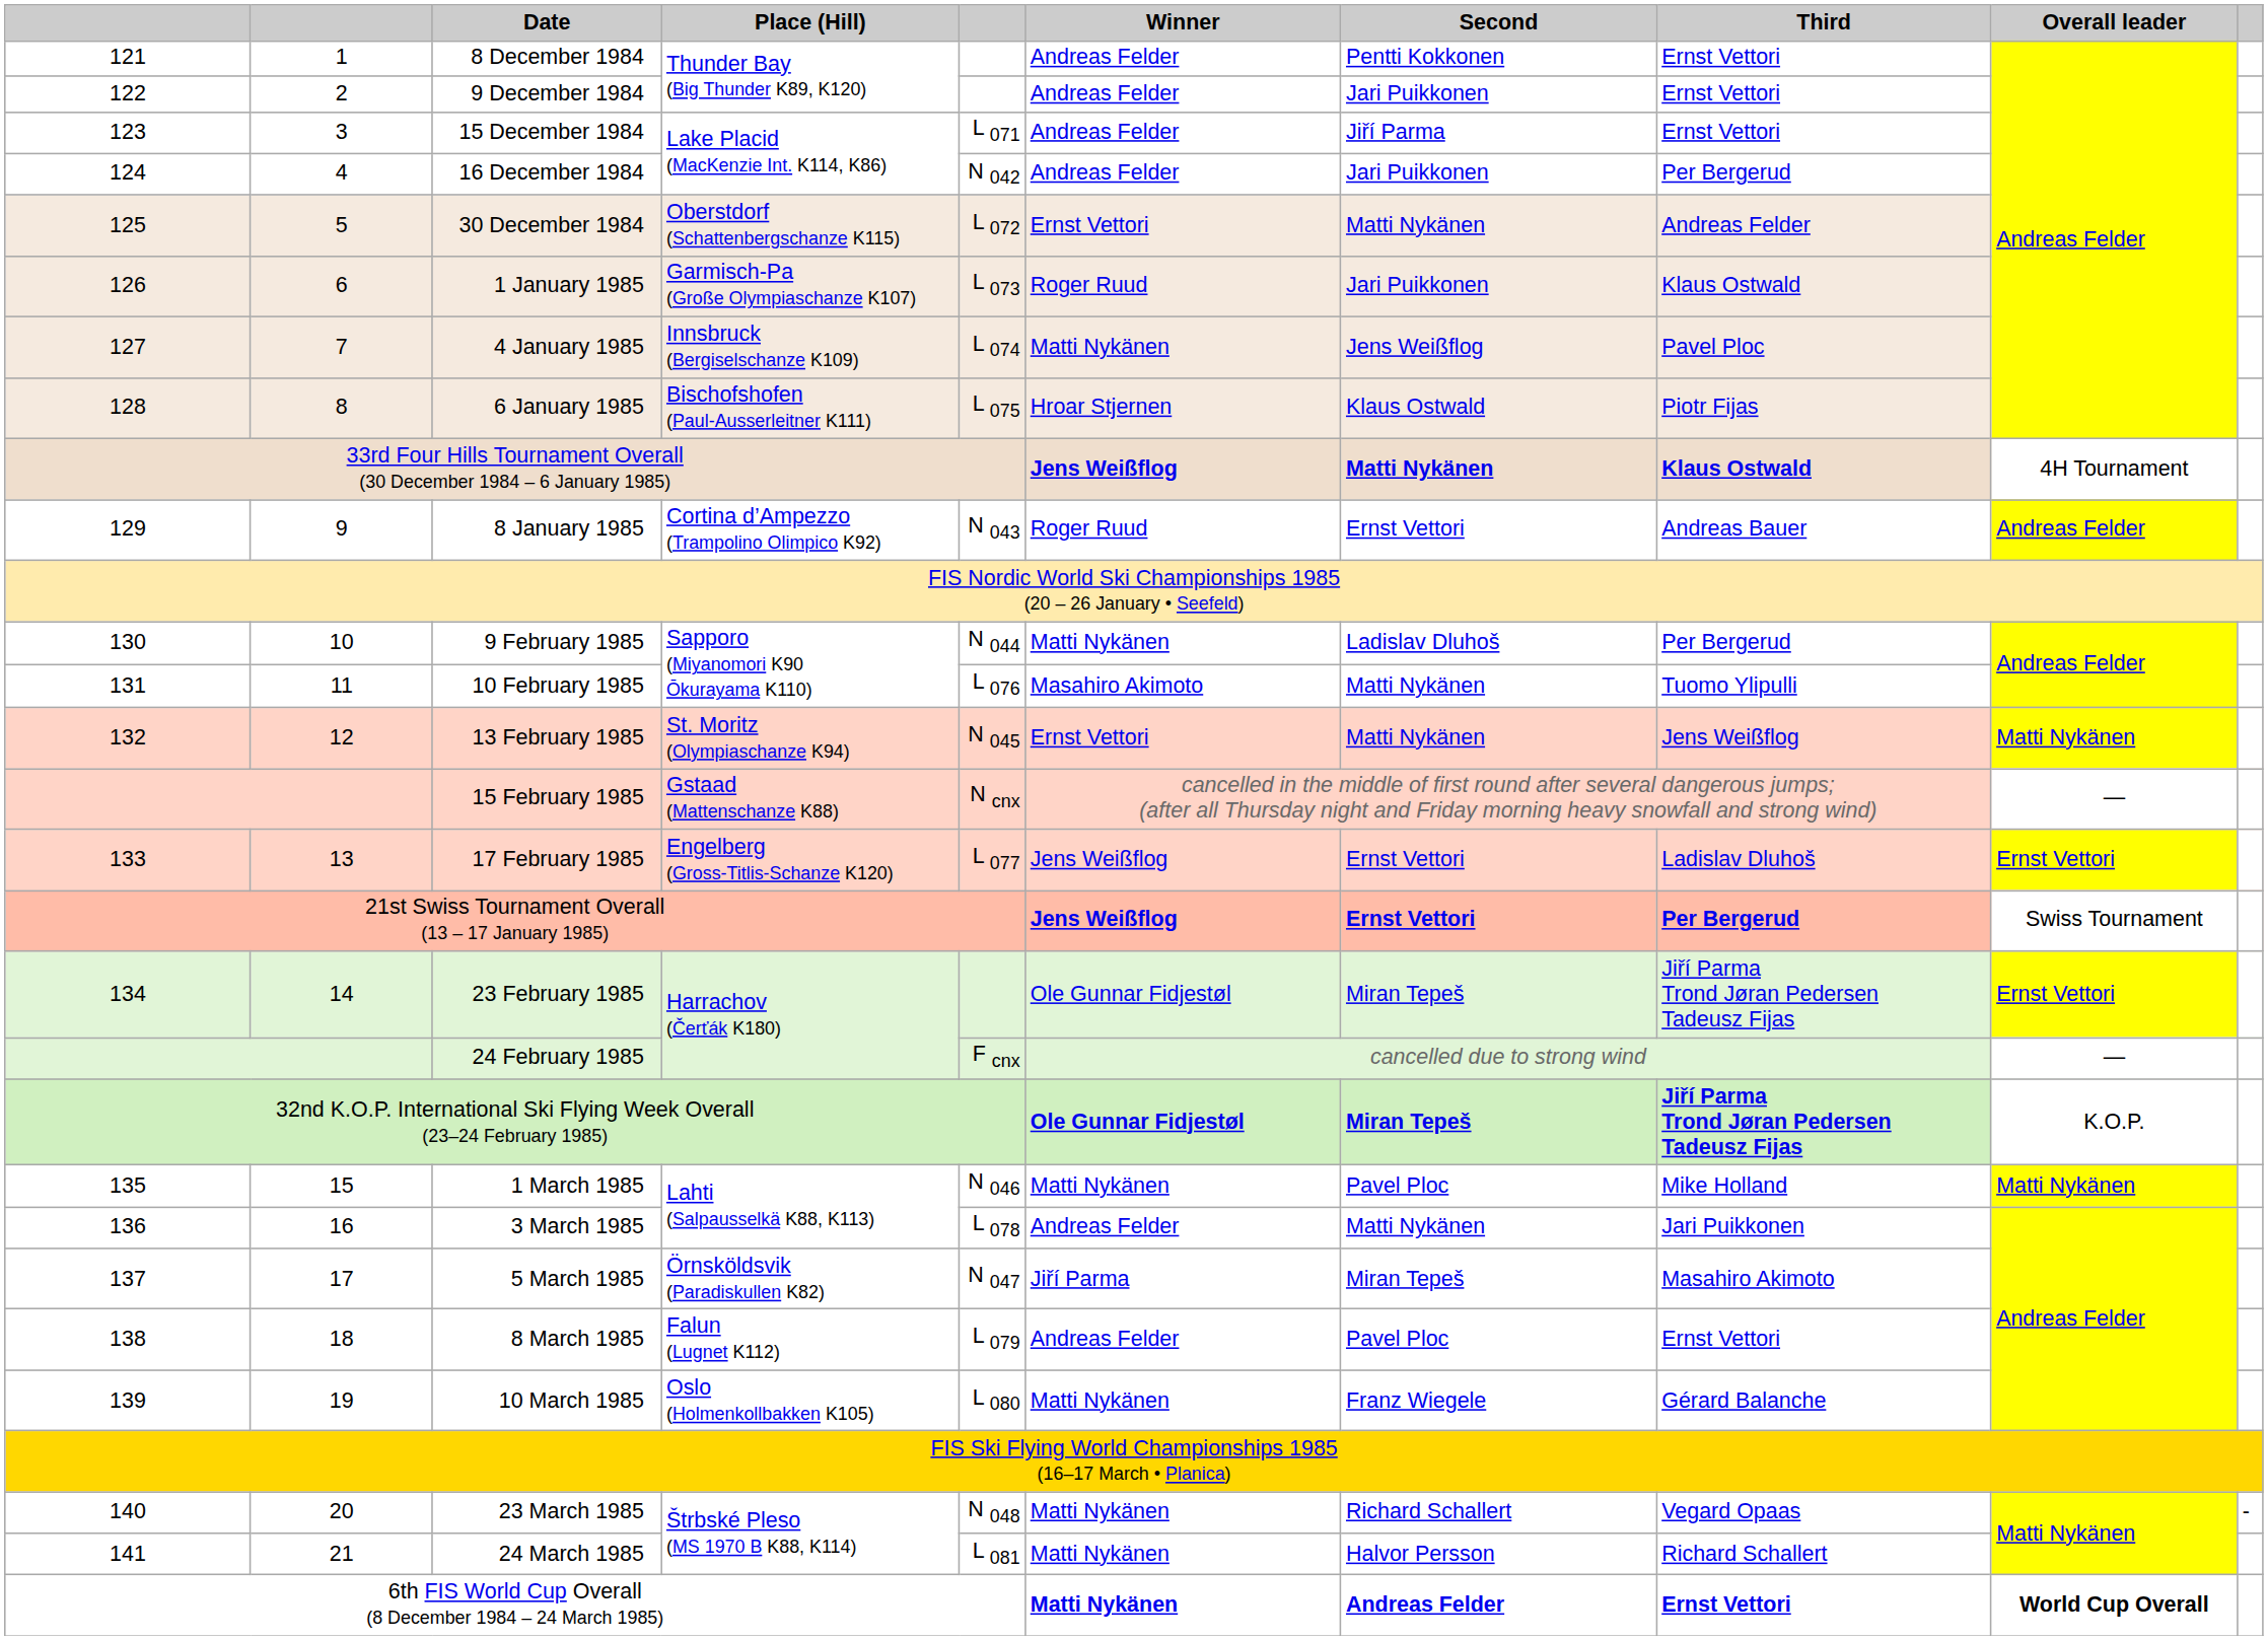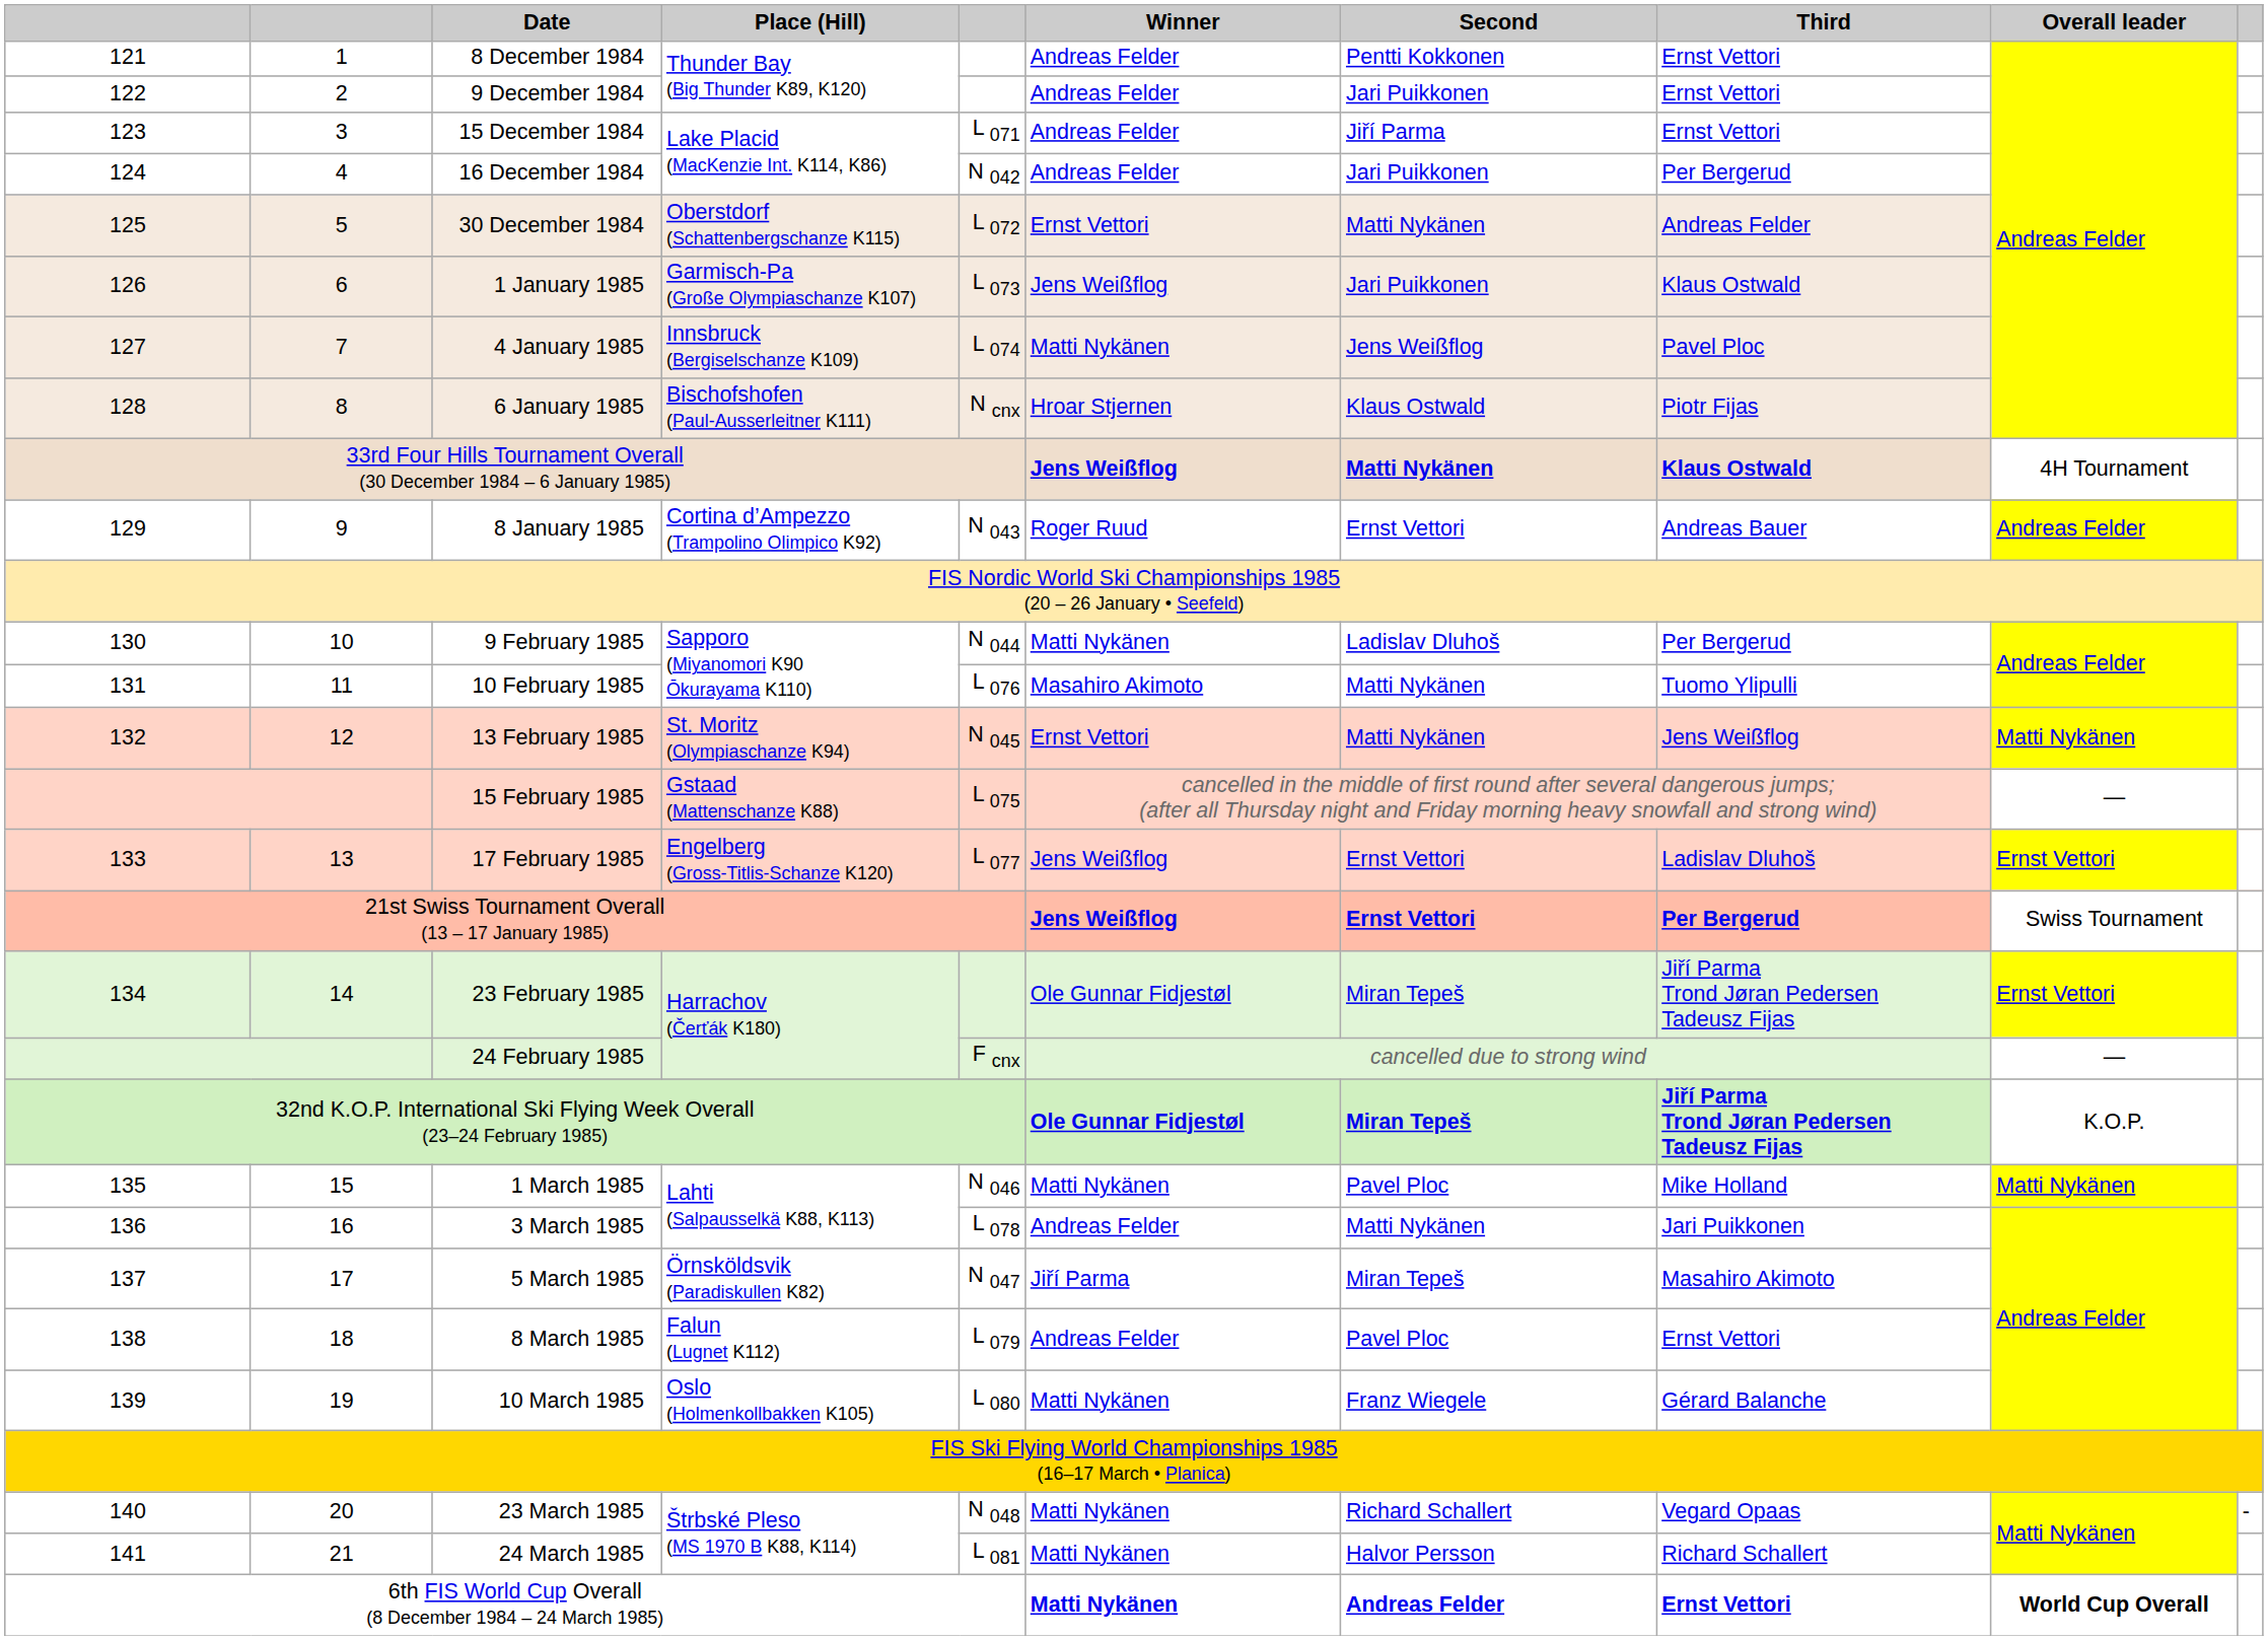1 January 1985 | Winner: Roger Ruud -> Jens Weißflog
6 January 1985 | column 5: L 075 -> N cnx
15 February 1985 | column 5: N cnx -> L 075
